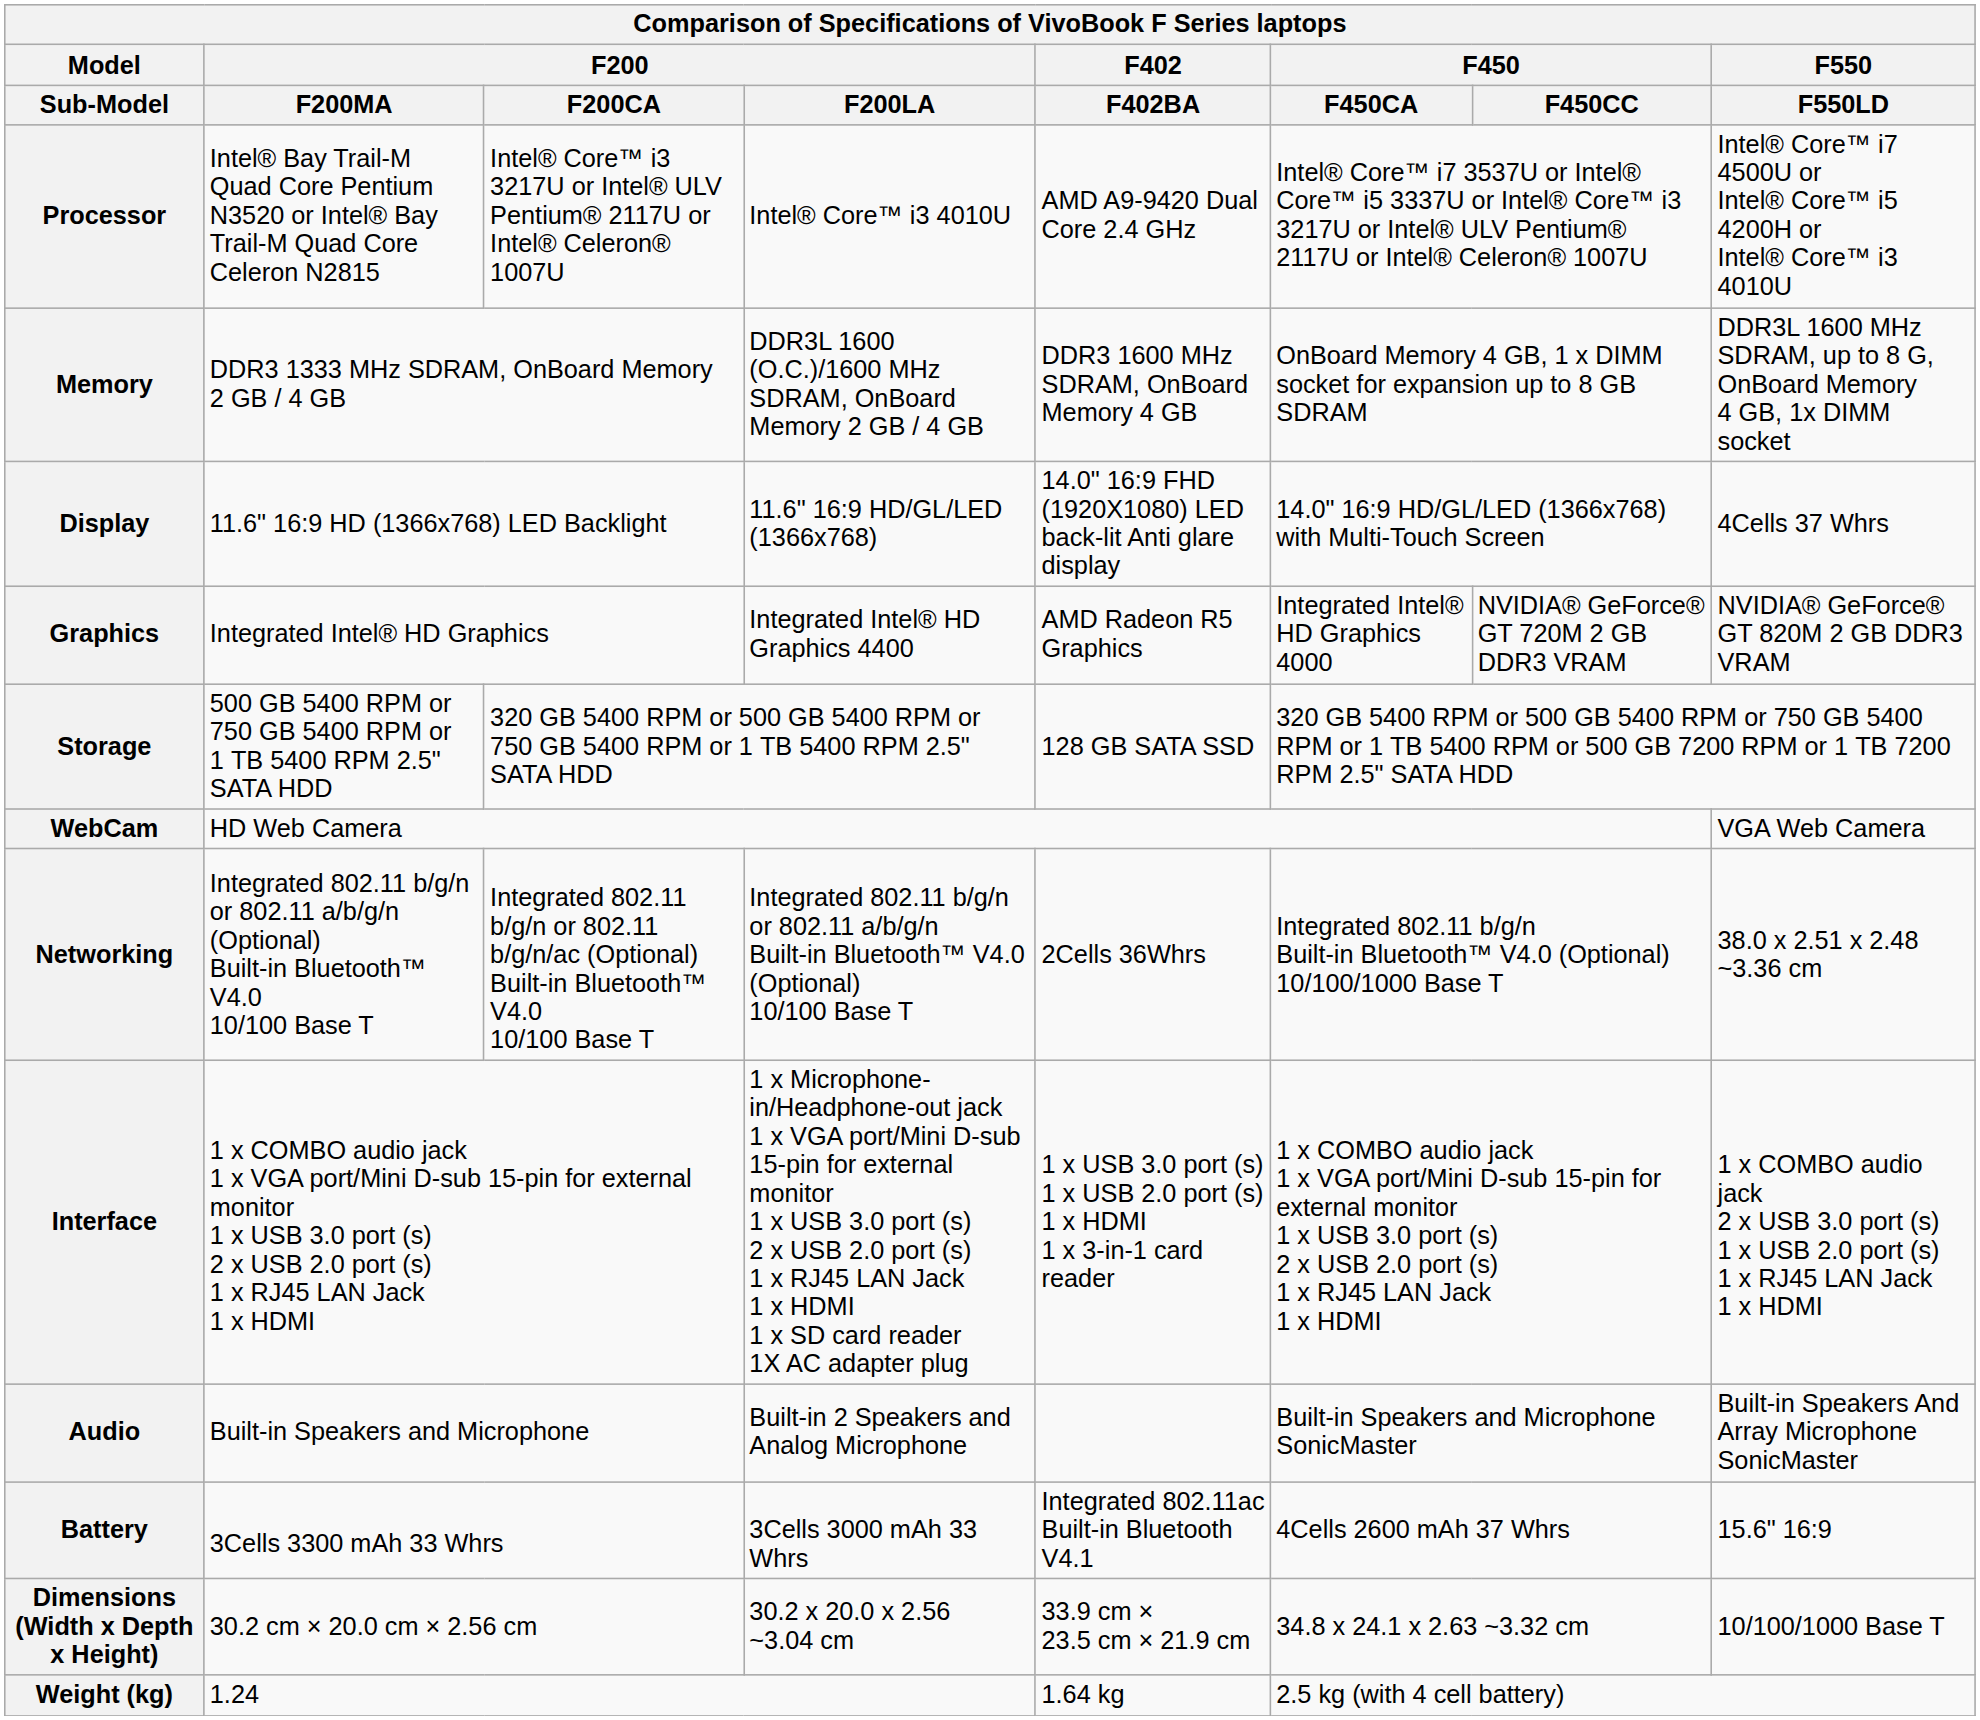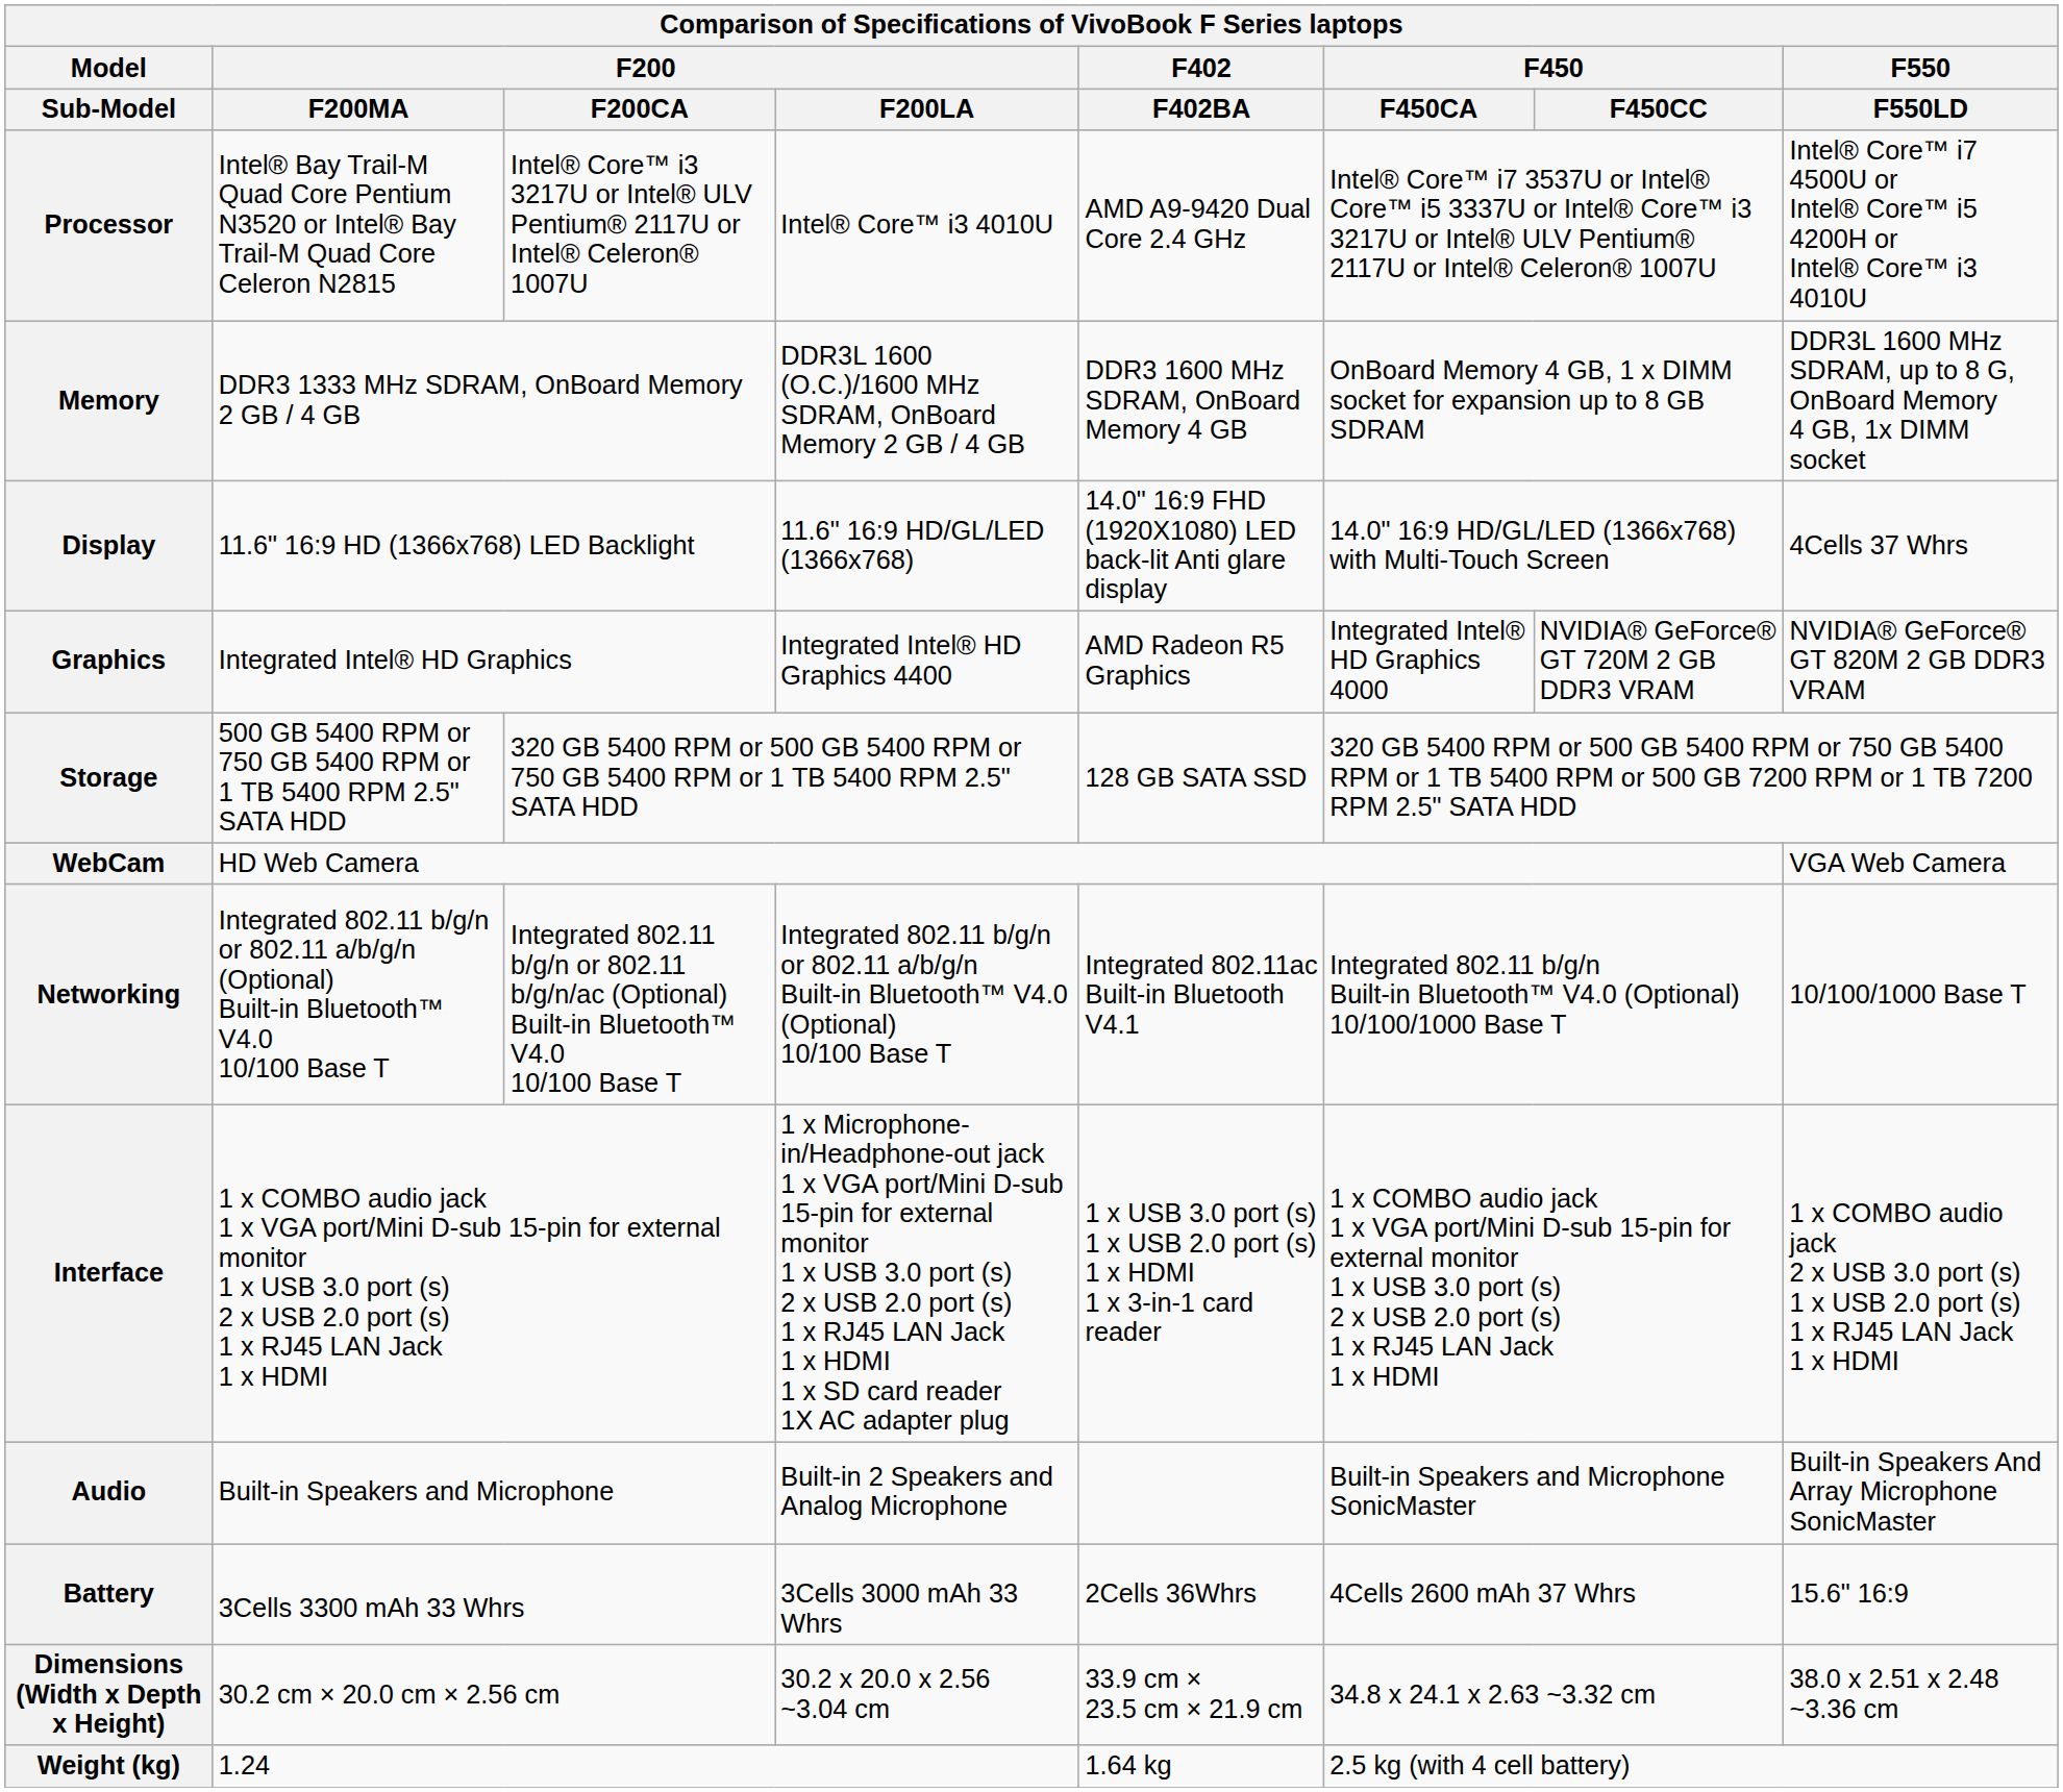Networking | F402 / F402BA: 2Cells 36Whrs -> Integrated 802.11ac Built-in Bluetooth V4.1
Networking | F550 / F550LD: 38.0 x 2.51 x 2.48 ~3.36 cm -> 10/100/1000 Base T
Battery | F402 / F402BA: Integrated 802.11ac Built-in Bluetooth V4.1 -> 2Cells 36Whrs
Dimensions (Width x Depth x Height) | F550 / F550LD: 10/100/1000 Base T -> 38.0 x 2.51 x 2.48 ~3.36 cm
